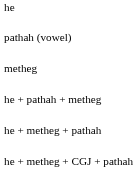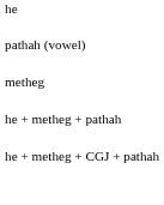- row: he + pathah + metheg
